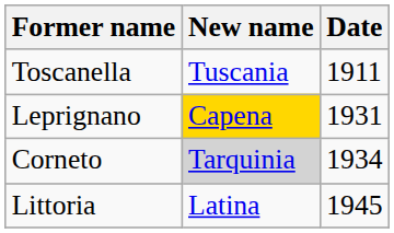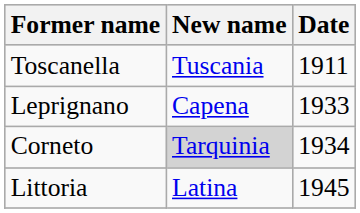Leprignano | New name: gold background -> no background
Leprignano | Date: 1931 -> 1933
